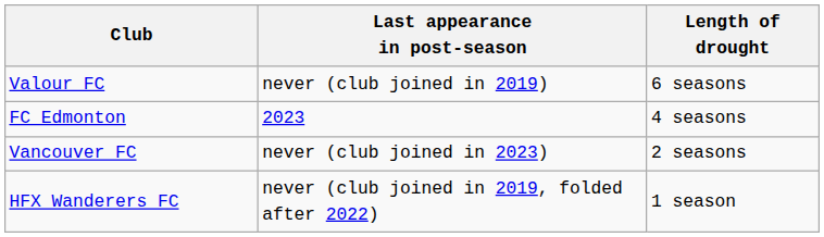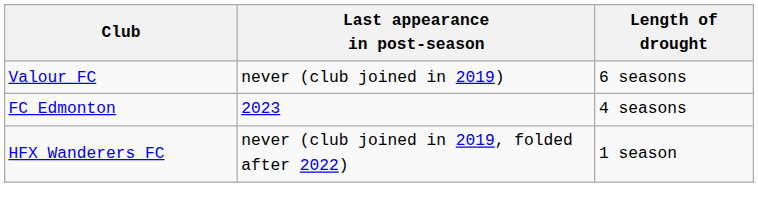- row: Vancouver FC | never (club joined in 2023) | 2 seasons
